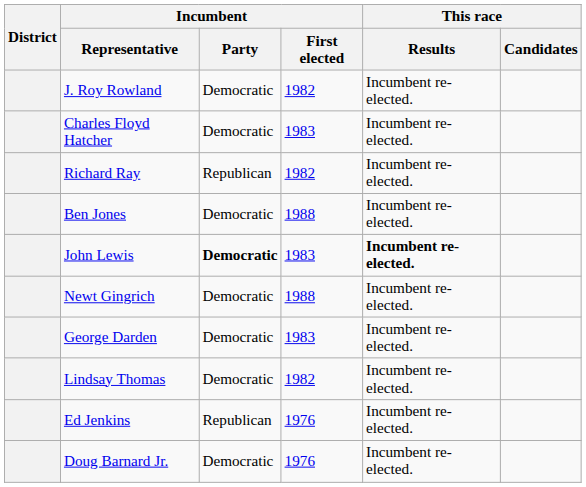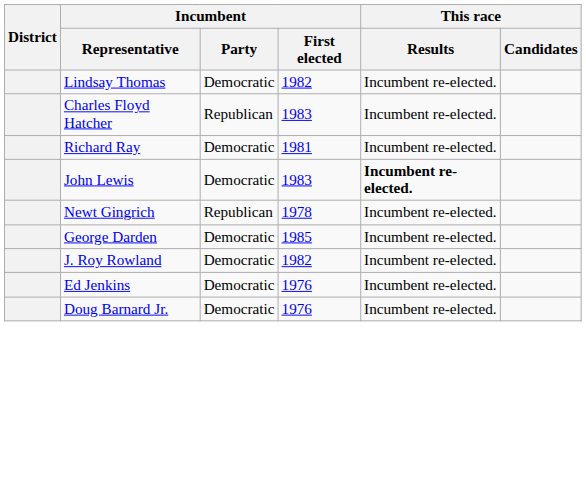rows swapped: Lindsay Thomas <-> J. Roy Rowland
Charles Floyd Hatcher | Incumbent / Party: Democratic -> Republican
Richard Ray | Incumbent / Party: Republican -> Democratic
Richard Ray | Incumbent / First elected: 1982 -> 1981
- row: Ben Jones | Democratic | 1988 | Incumbent re-elected.
John Lewis | Incumbent / Party: bold -> normal
Newt Gingrich | Incumbent / Party: Democratic -> Republican
Newt Gingrich | Incumbent / First elected: 1988 -> 1978
George Darden | Incumbent / First elected: 1983 -> 1985
Ed Jenkins | Incumbent / Party: Republican -> Democratic
